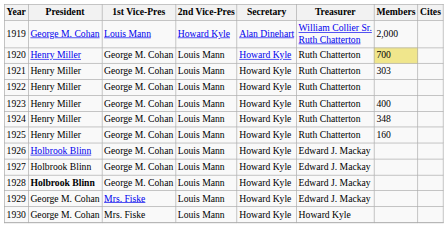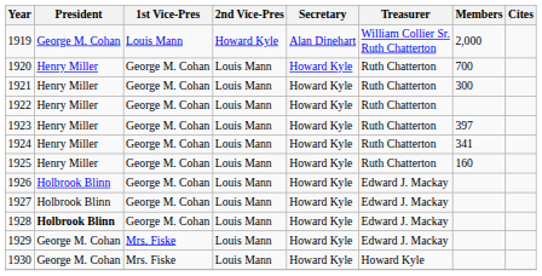1920 | Members: khaki background -> no background
1921 | Members: 303 -> 300
1923 | Members: 400 -> 397
1924 | Members: 348 -> 341
